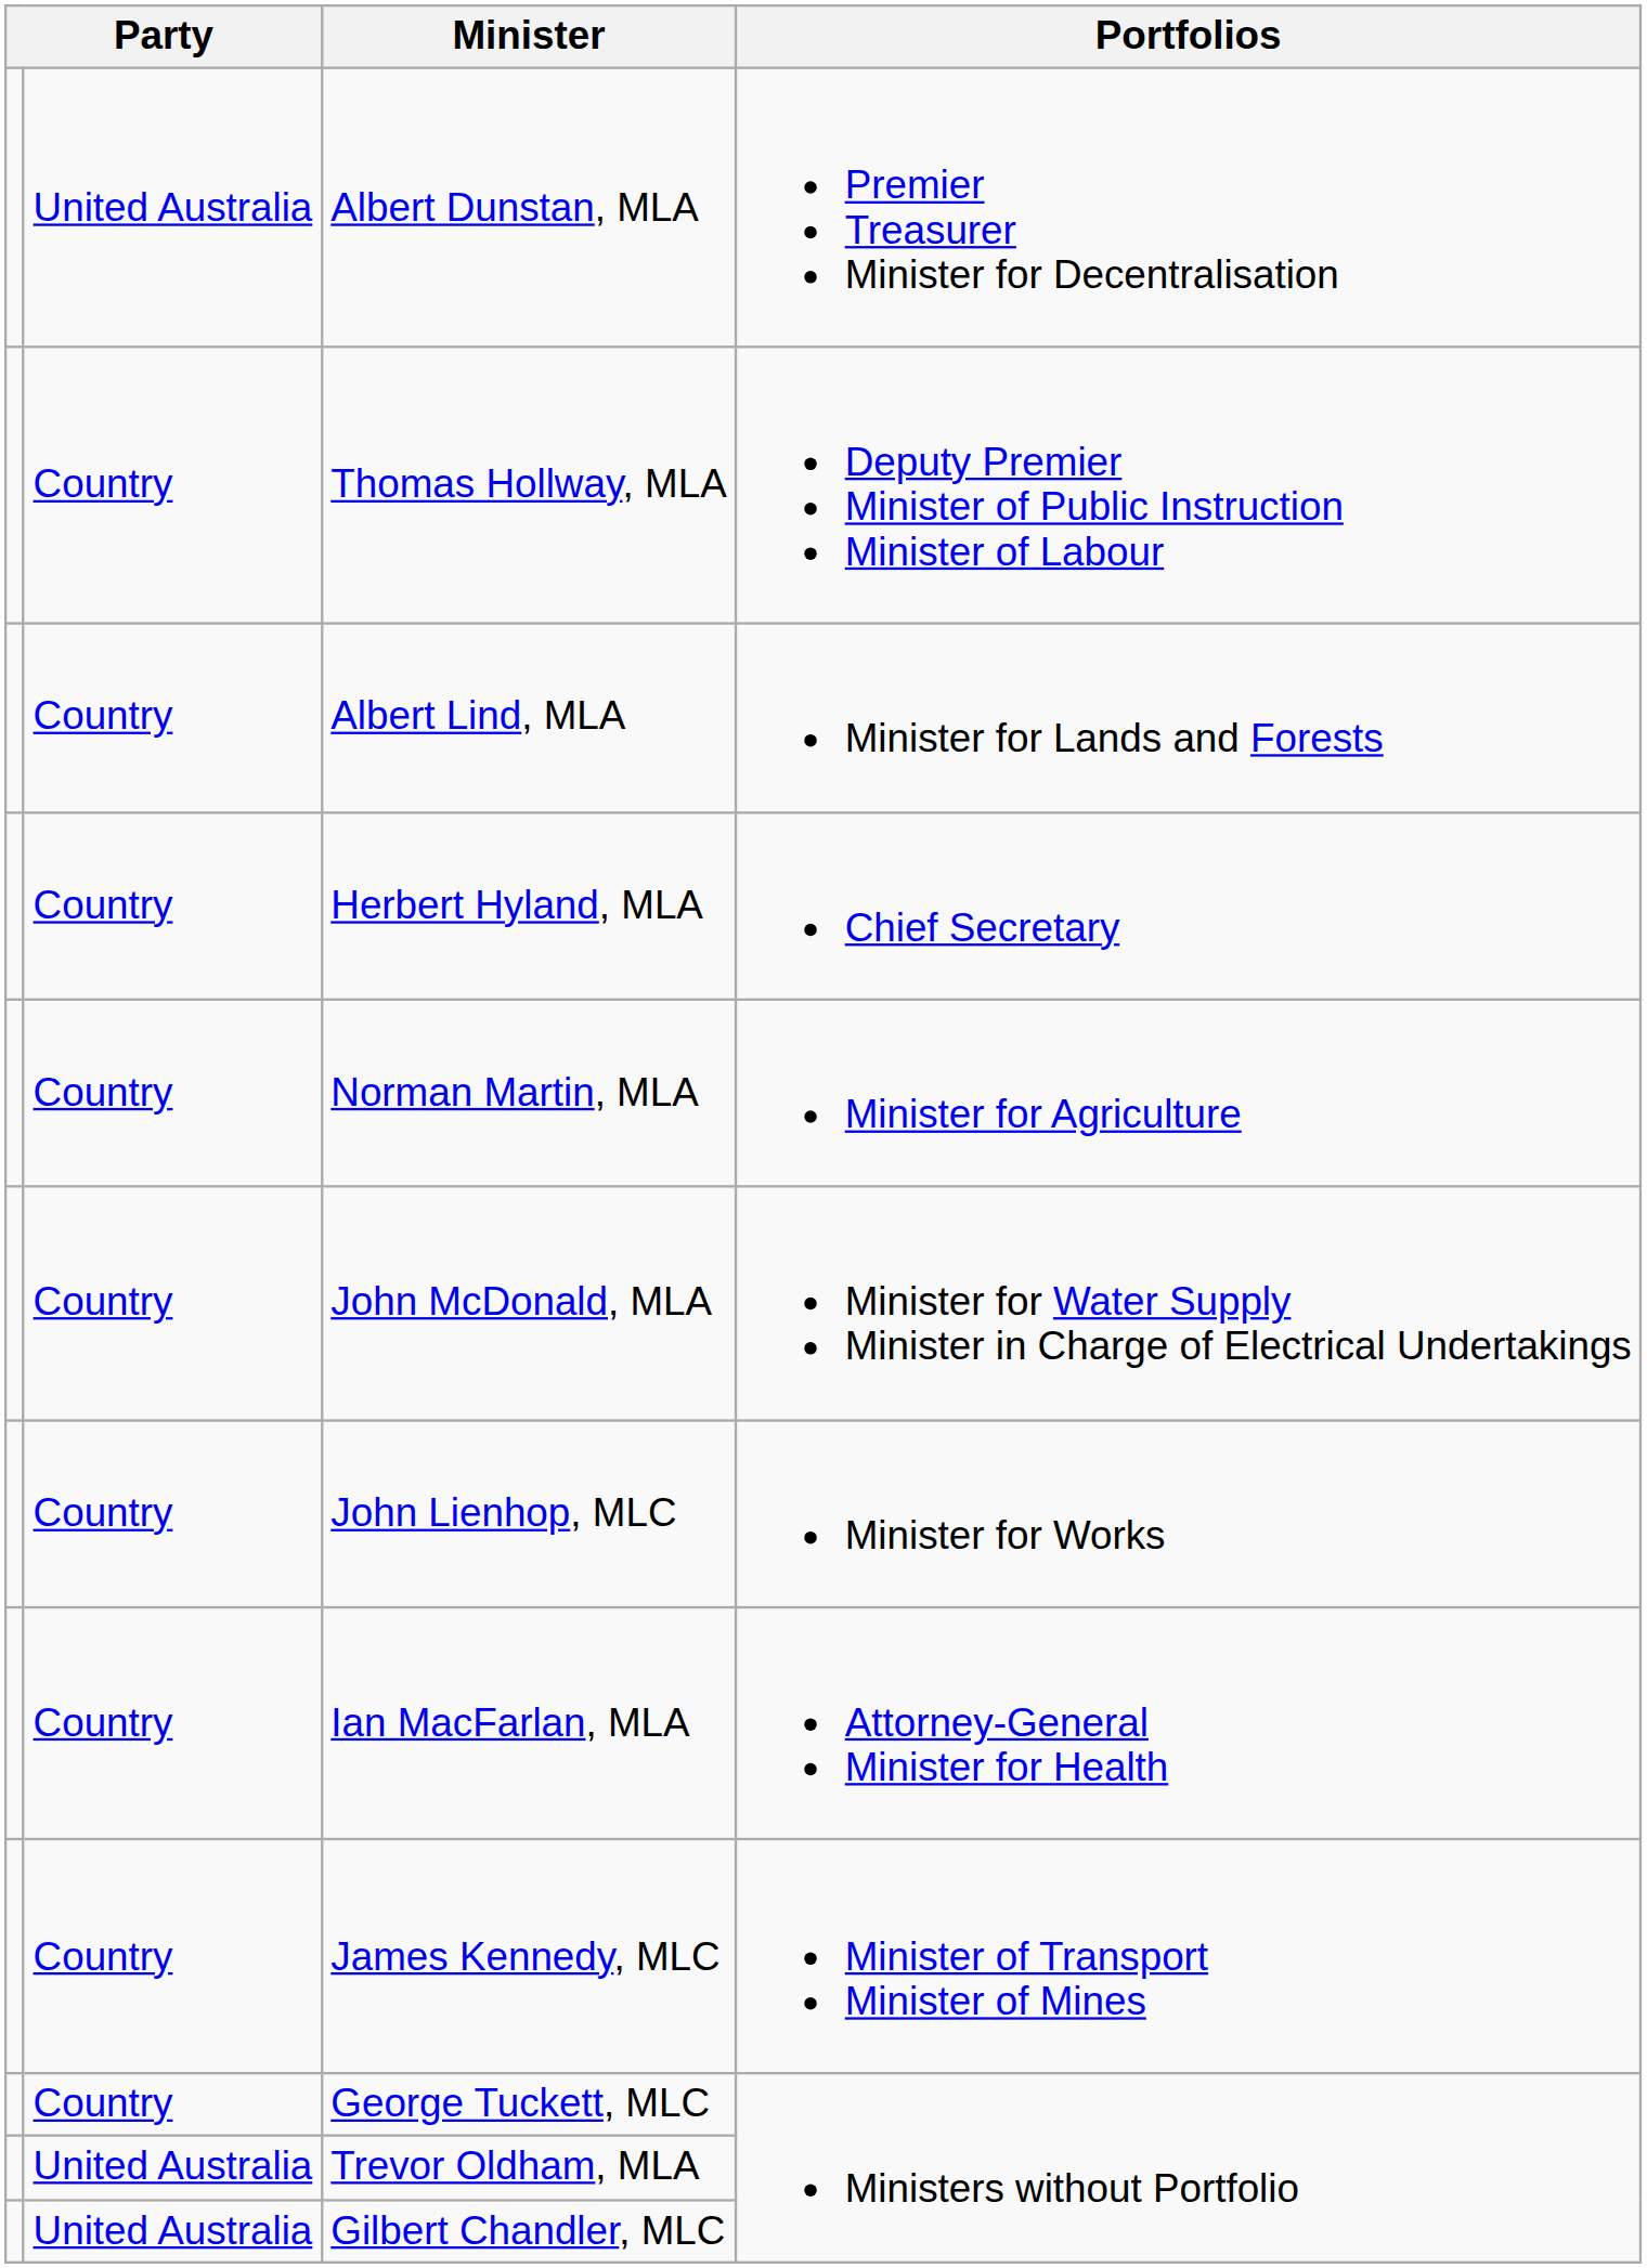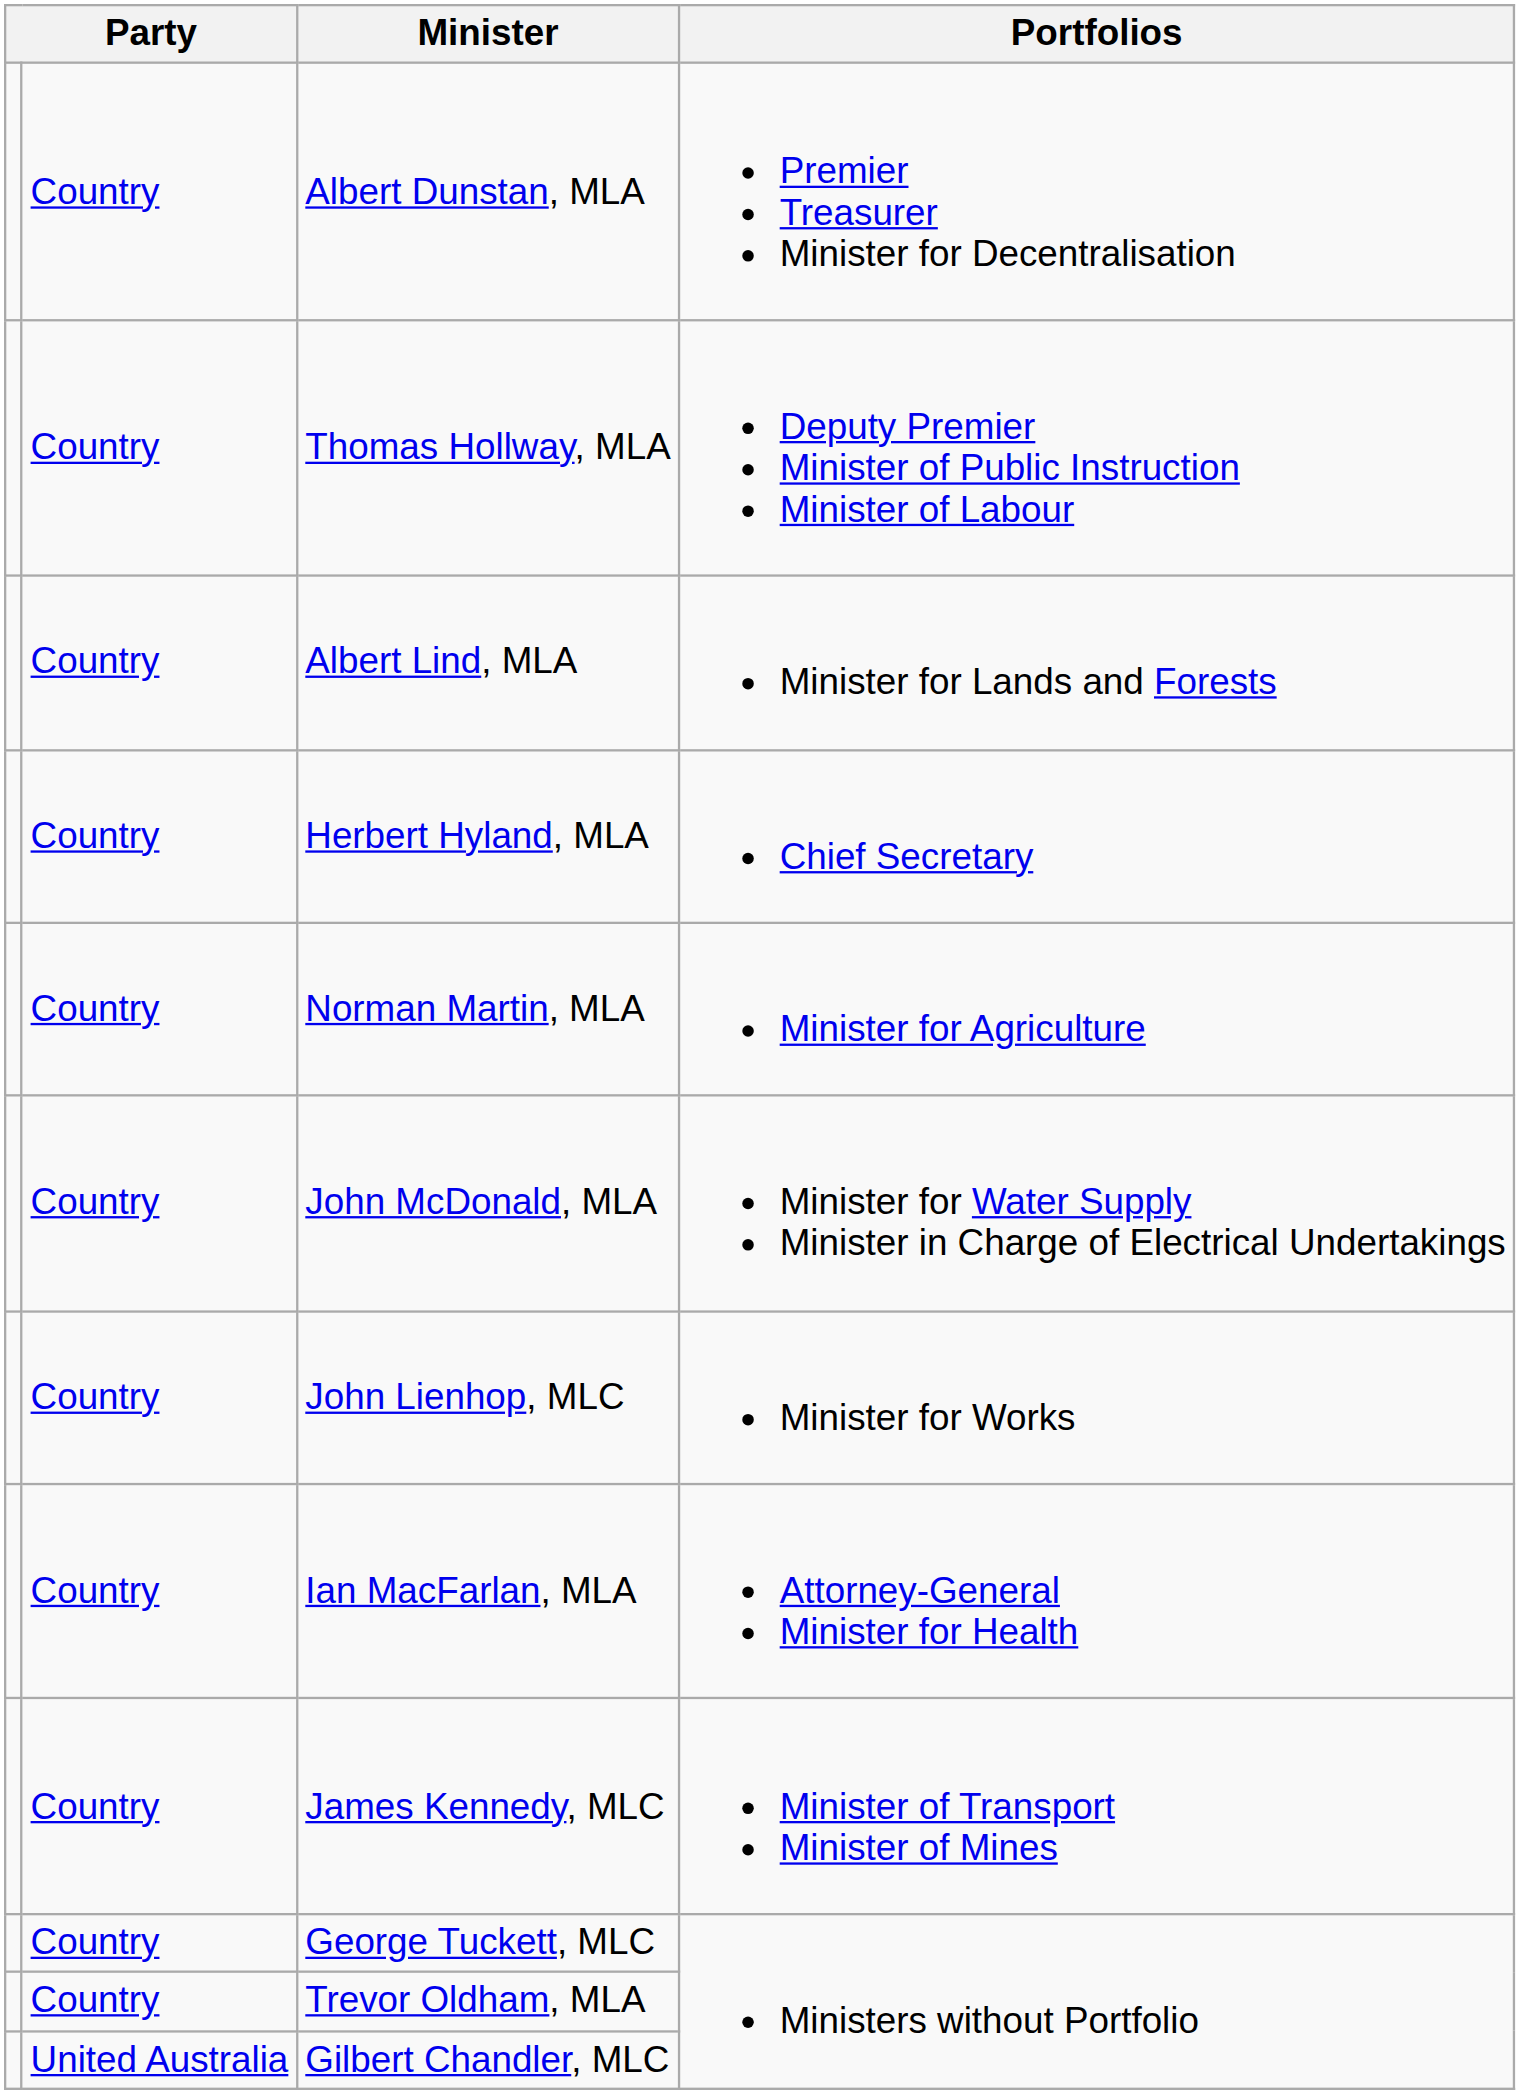Albert Dunstan, MLA | column 2: United Australia -> Country
Trevor Oldham, MLA | column 2: United Australia -> Country
